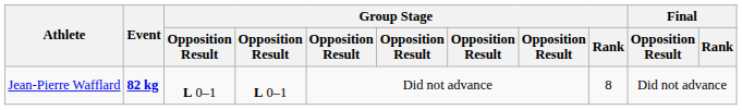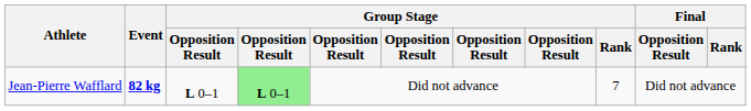Jean-Pierre Wafflard | column 4: no background -> lightgreen background
Jean-Pierre Wafflard | Group Stage / Rank: 8 -> 7
